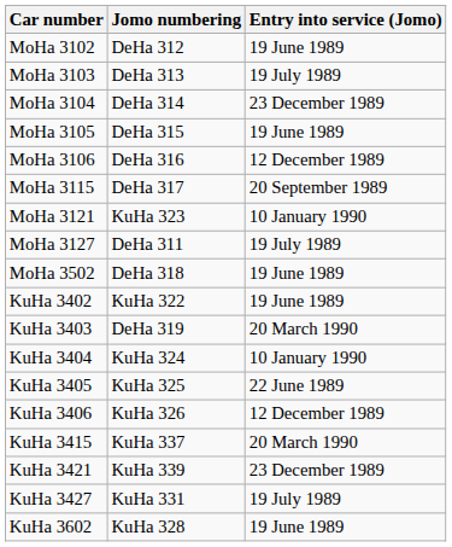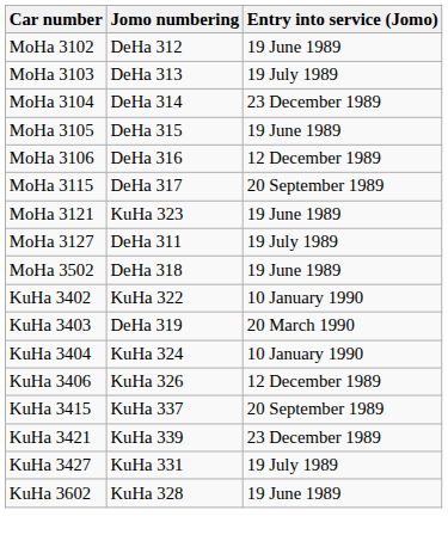MoHa 3121 | Entry into service (Jomo): 10 January 1990 -> 19 June 1989
KuHa 3402 | Entry into service (Jomo): 19 June 1989 -> 10 January 1990
- row: KuHa 3405 | KuHa 325 | 22 June 1989
KuHa 3415 | Entry into service (Jomo): 20 March 1990 -> 20 September 1989
